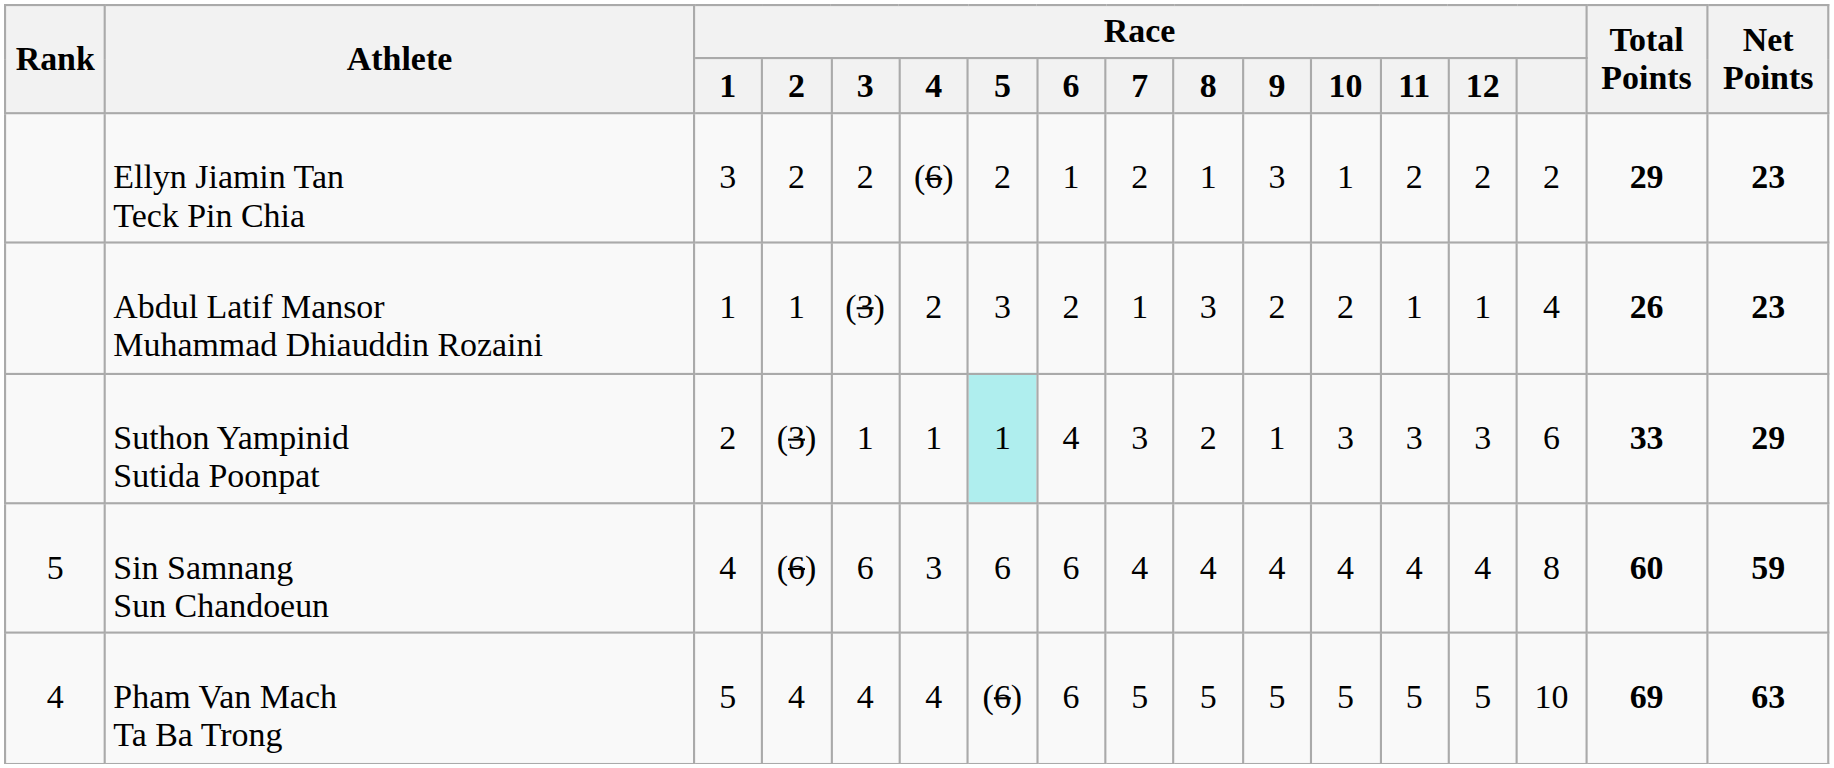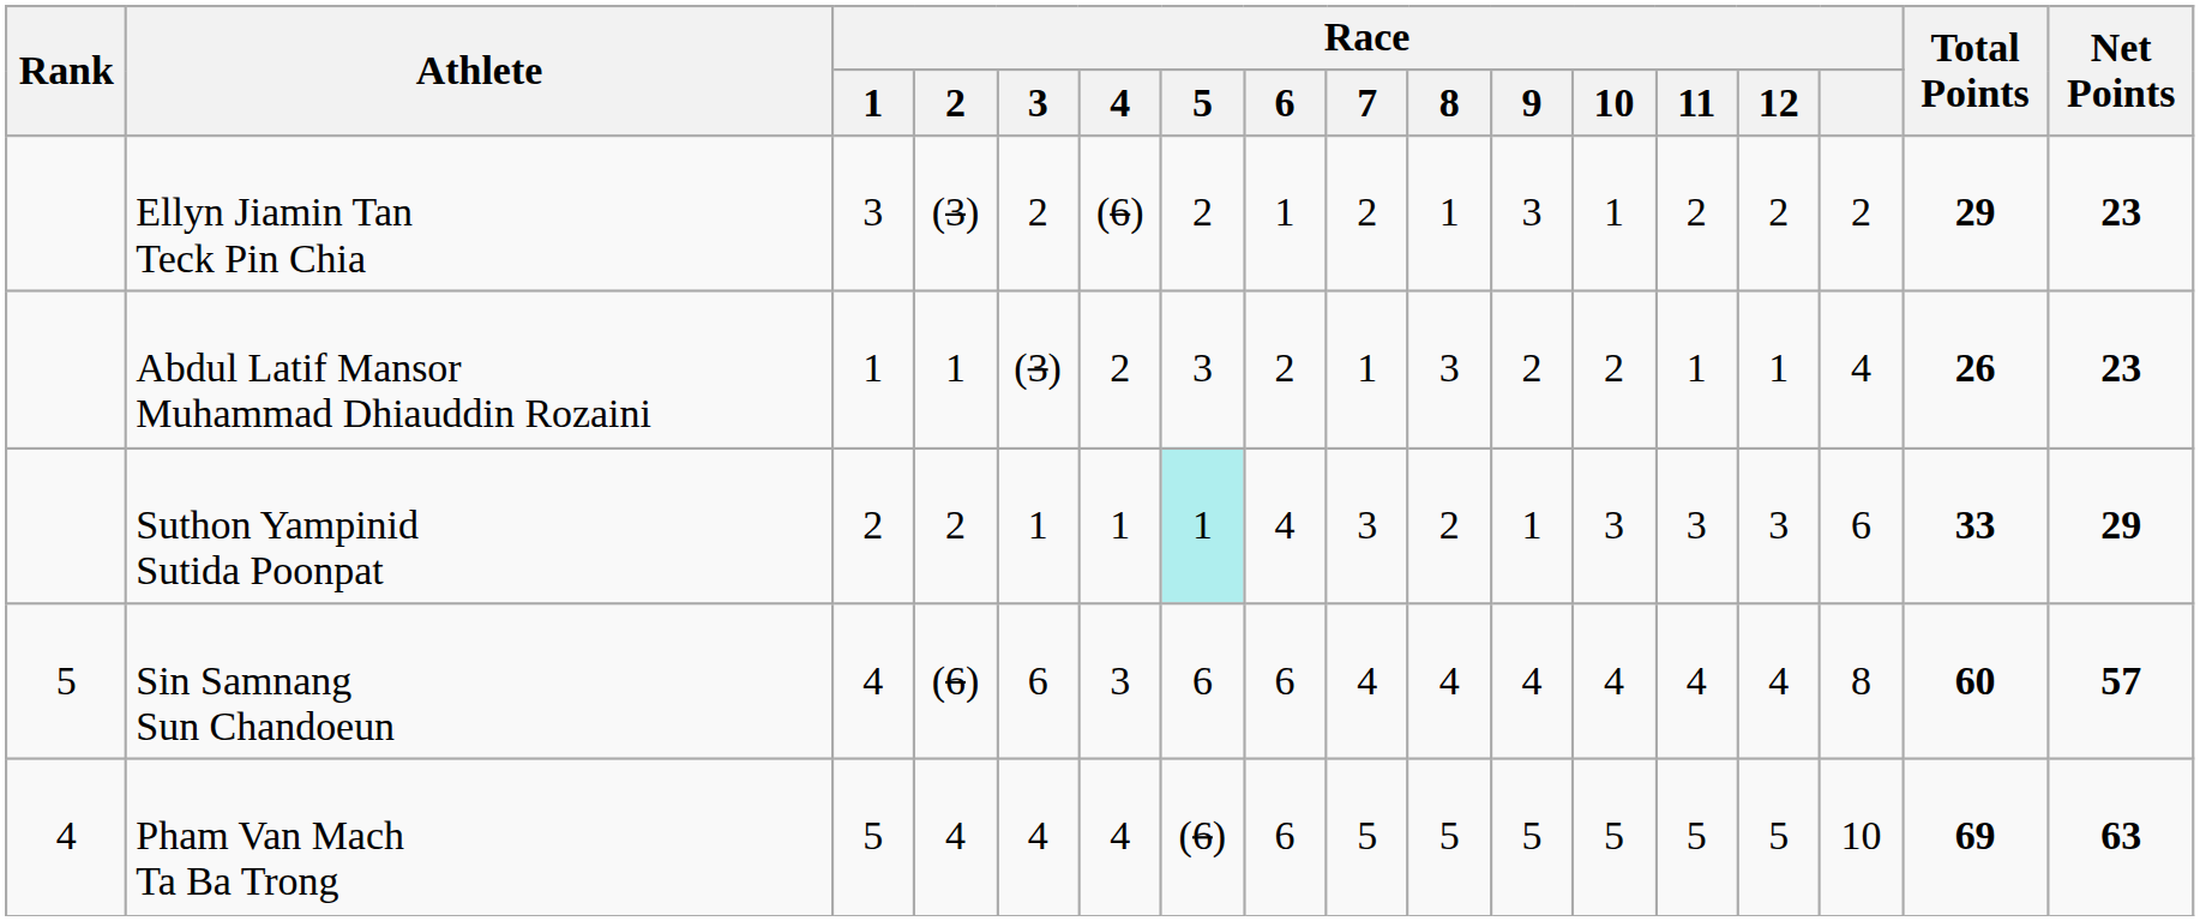Ellyn Jiamin Tan Teck Pin Chia | Race / 2: 2 -> (3)
Suthon Yampinid Sutida Poonpat | Race / 2: (3) -> 2
Sin Samnang Sun Chandoeun | Net Points: 59 -> 57
